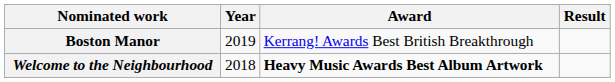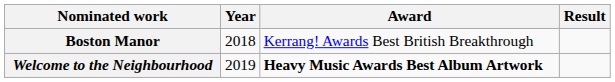Boston Manor | Year: 2019 -> 2018
Welcome to the Neighbourhood | Year: 2018 -> 2019
